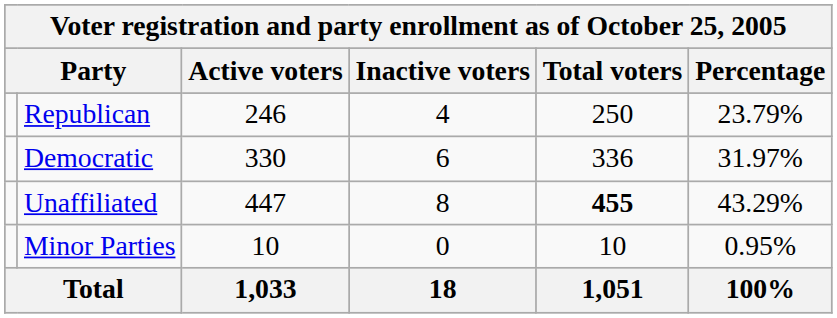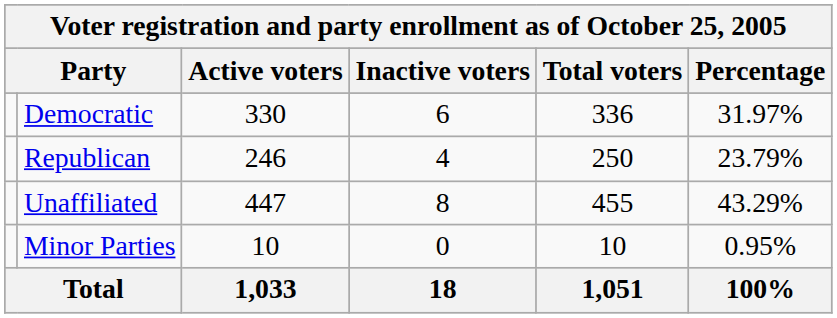rows swapped: Democratic <-> Republican
Unaffiliated | Total voters: bold -> normal
